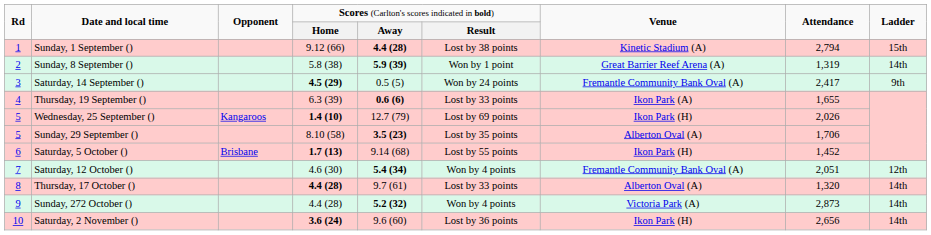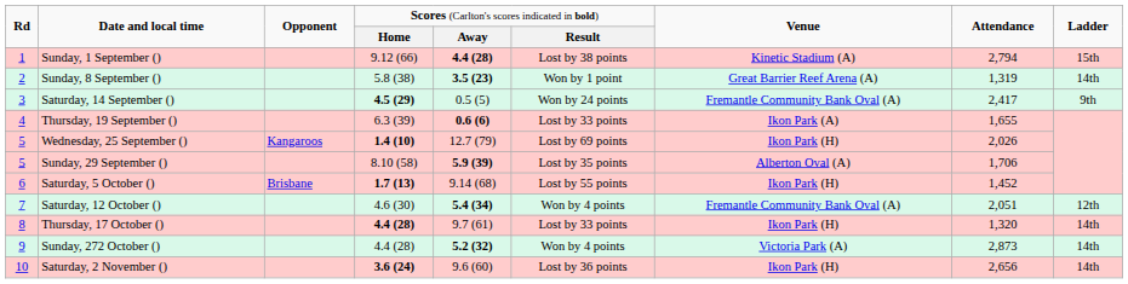Sunday, 8 September () | column 5: 5.9 (39) -> 3.5 (23)
Sunday, 29 September () | column 5: 3.5 (23) -> 5.9 (39)
Thursday, 17 October () | column 7: Alberton Oval (A) -> Ikon Park (H)
